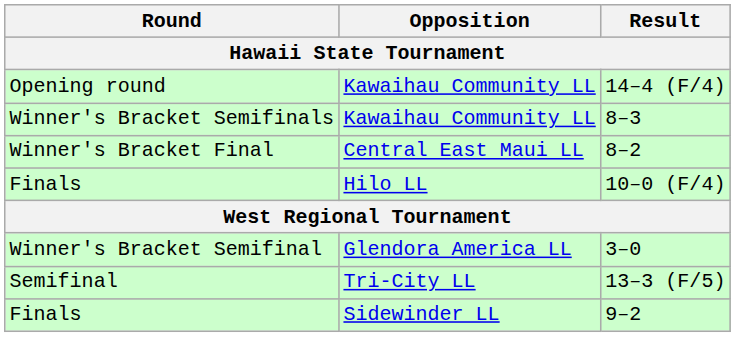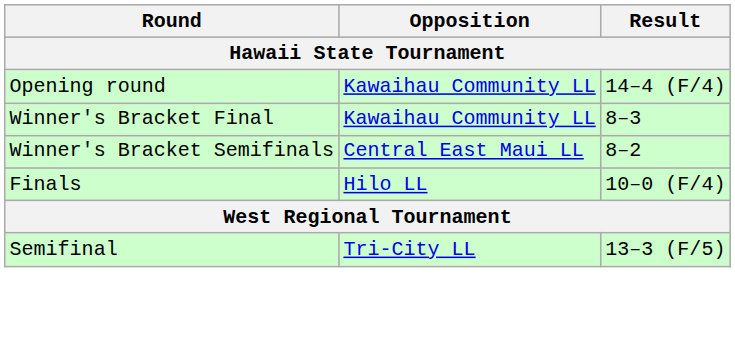8–3 | Round: Winner's Bracket Semifinals -> Winner's Bracket Final
8–2 | Round: Winner's Bracket Final -> Winner's Bracket Semifinals
- row: Winner's Bracket Semifinal | Glendora America LL | 3–0
- row: Finals | Sidewinder LL | 9–2
